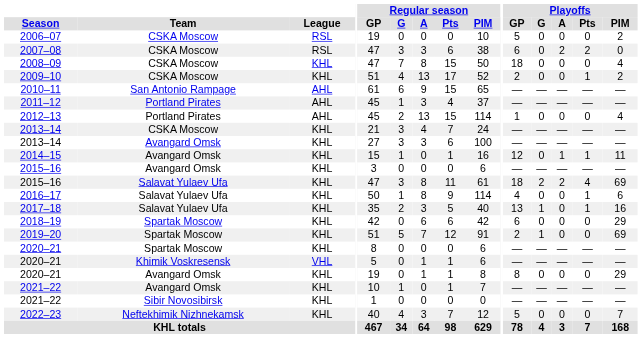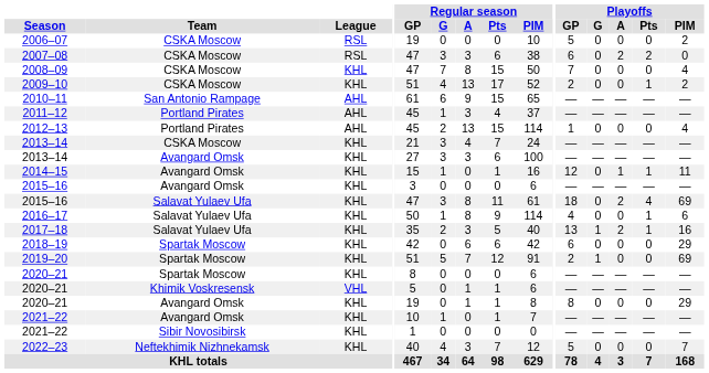2008–09 | Playoffs / GP: 18 -> 7
2015–16 / Salavat Yulaev Ufa | Playoffs / G: 2 -> 0
2017–18 | Playoffs / A: 0 -> 2
